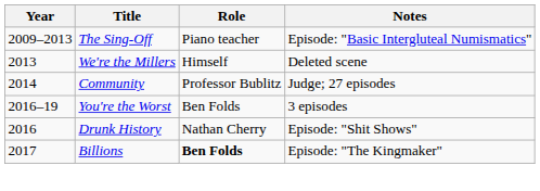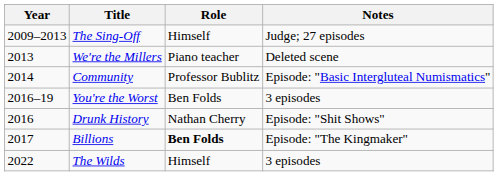The Sing-Off | Role: Piano teacher -> Himself
The Sing-Off | Notes: Episode: "Basic Intergluteal Numismatics" -> Judge; 27 episodes
We're the Millers | Role: Himself -> Piano teacher
Community | Notes: Judge; 27 episodes -> Episode: "Basic Intergluteal Numismatics"
+ row: 2022 | The Wilds | Himself | 3 episodes
